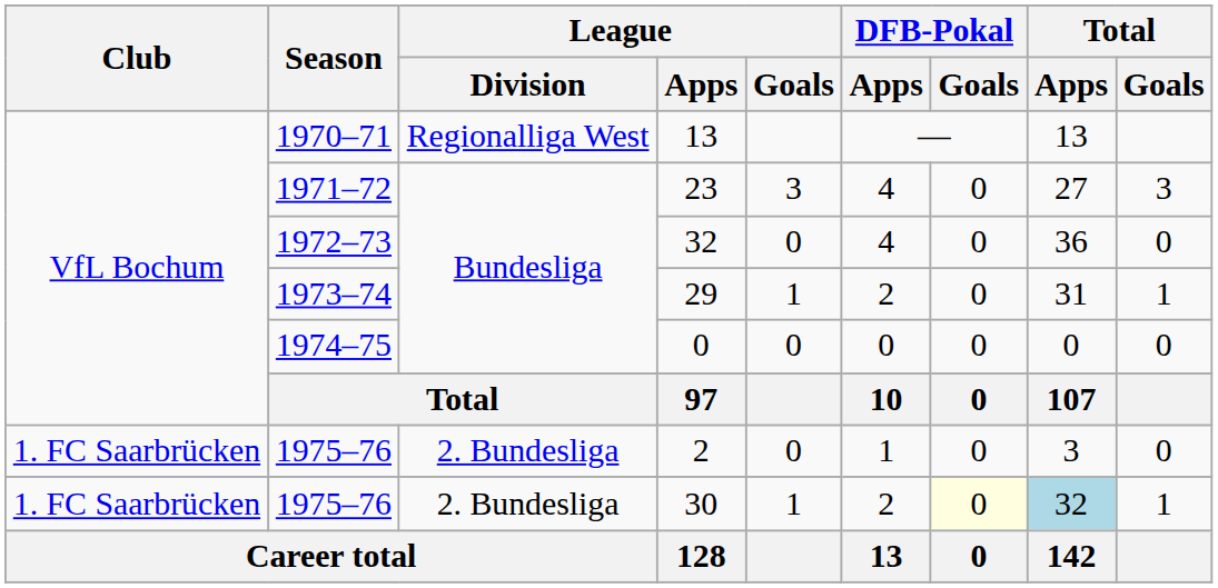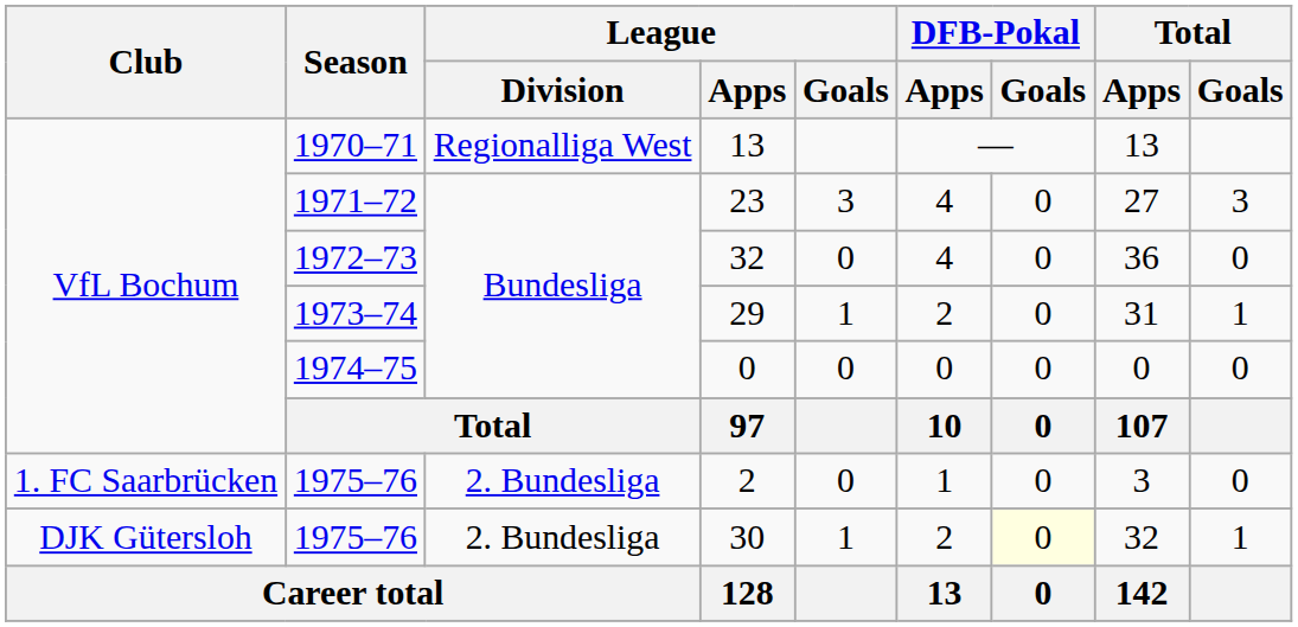30 | Club: 1. FC Saarbrücken -> DJK Gütersloh
30 | Total / Apps: lightblue background -> no background
